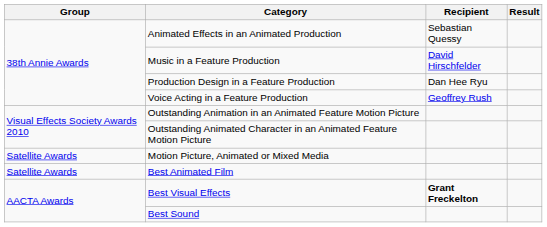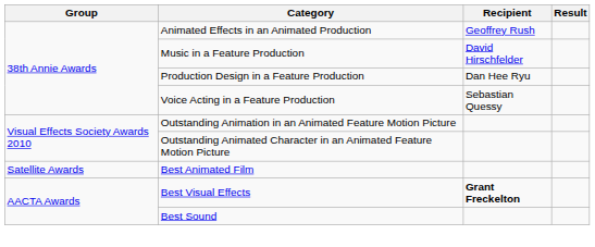Animated Effects in an Animated Production | Recipient: Sebastian Quessy -> Geoffrey Rush
Voice Acting in a Feature Production | Recipient: Geoffrey Rush -> Sebastian Quessy
- row: Satellite Awards | Motion Picture, Animated or Mixed Media
